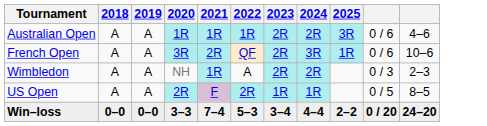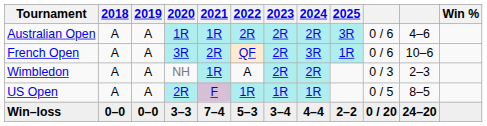+ column: Win %
Australian Open | 2022: 1R -> 2R
US Open | 2022: 2R -> 1R
